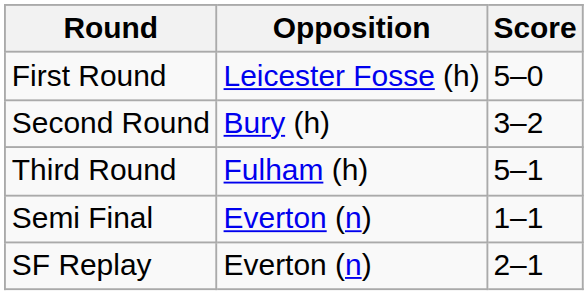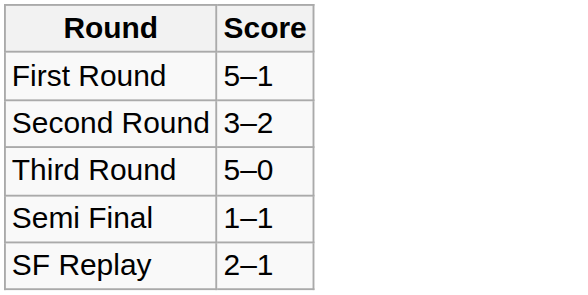- column: Opposition | Leicester Fosse (h) | Bury (h) | Fulham (h) | Everton (n) | Everton (n)
First Round | Score: 5–0 -> 5–1
Third Round | Score: 5–1 -> 5–0
